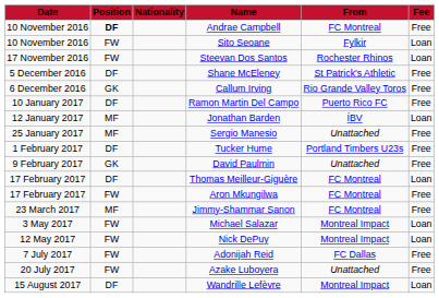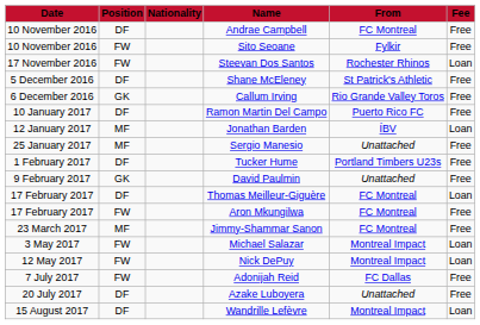Andrae Campbell | Position: bold -> normal
Sito Seoane | Fee: Loan -> Free
Azake Luboyera | Position: FW -> DF
